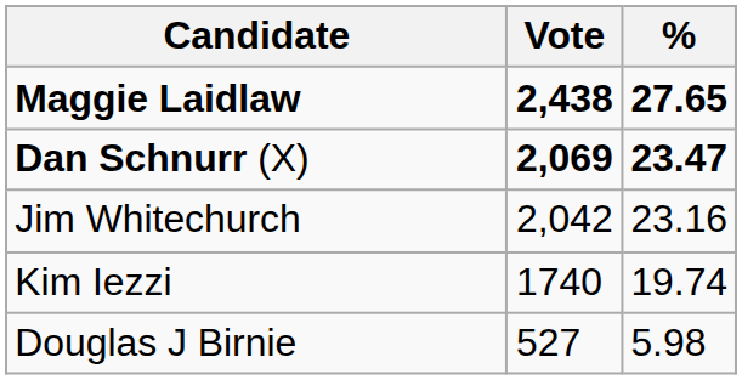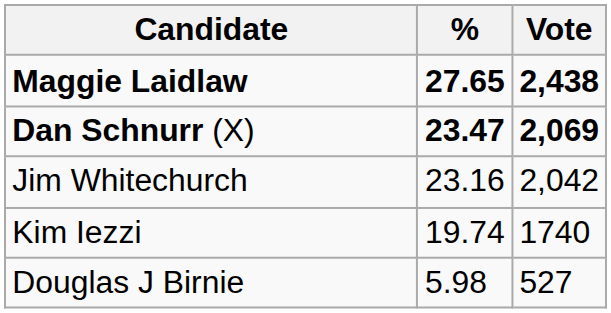columns swapped: Vote <-> %
